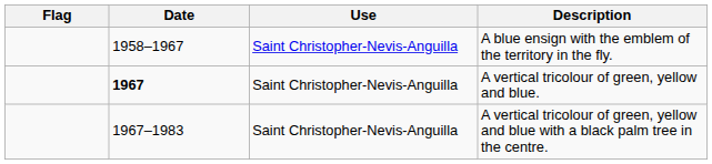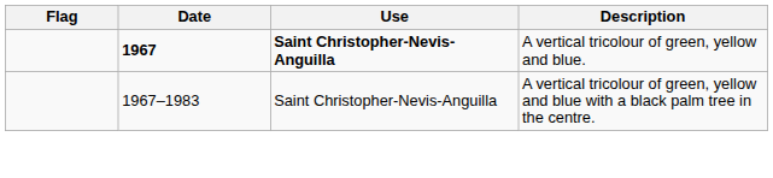- row: 1958–1967 | Saint Christopher-Nevis-Anguilla | A blue ensign with the emblem of the territory in the fly.
A vertical tricolour of green, yellow and blue. | Use: normal -> bold
